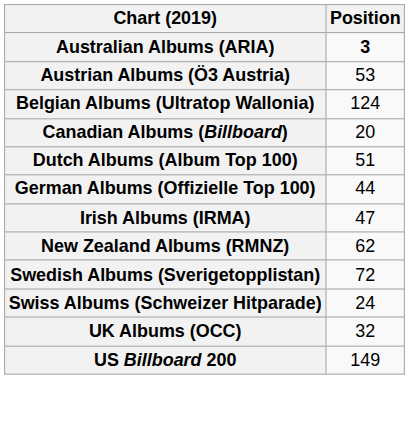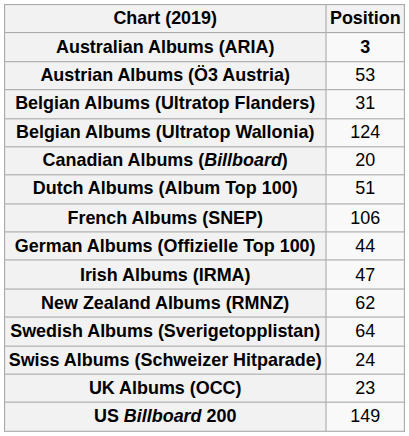+ row: Belgian Albums (Ultratop Flanders) | 31
+ row: French Albums (SNEP) | 106
Swedish Albums (Sverigetopplistan) | Position: 72 -> 64
UK Albums (OCC) | Position: 32 -> 23
